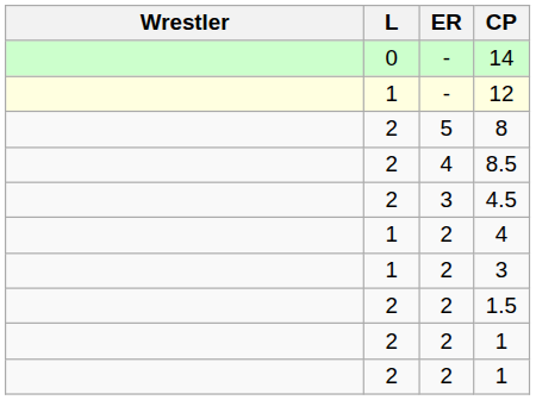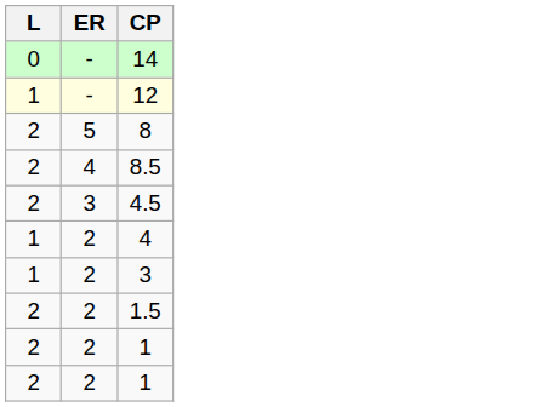- column: Wrestler
